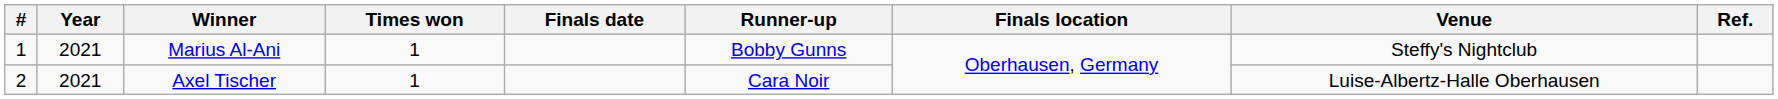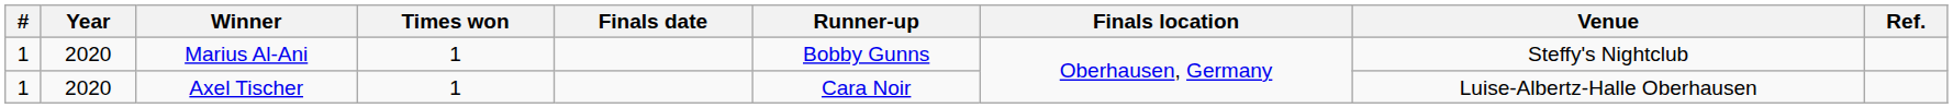Marius Al-Ani | Year: 2021 -> 2020
Axel Tischer | #: 2 -> 1
Axel Tischer | Year: 2021 -> 2020
